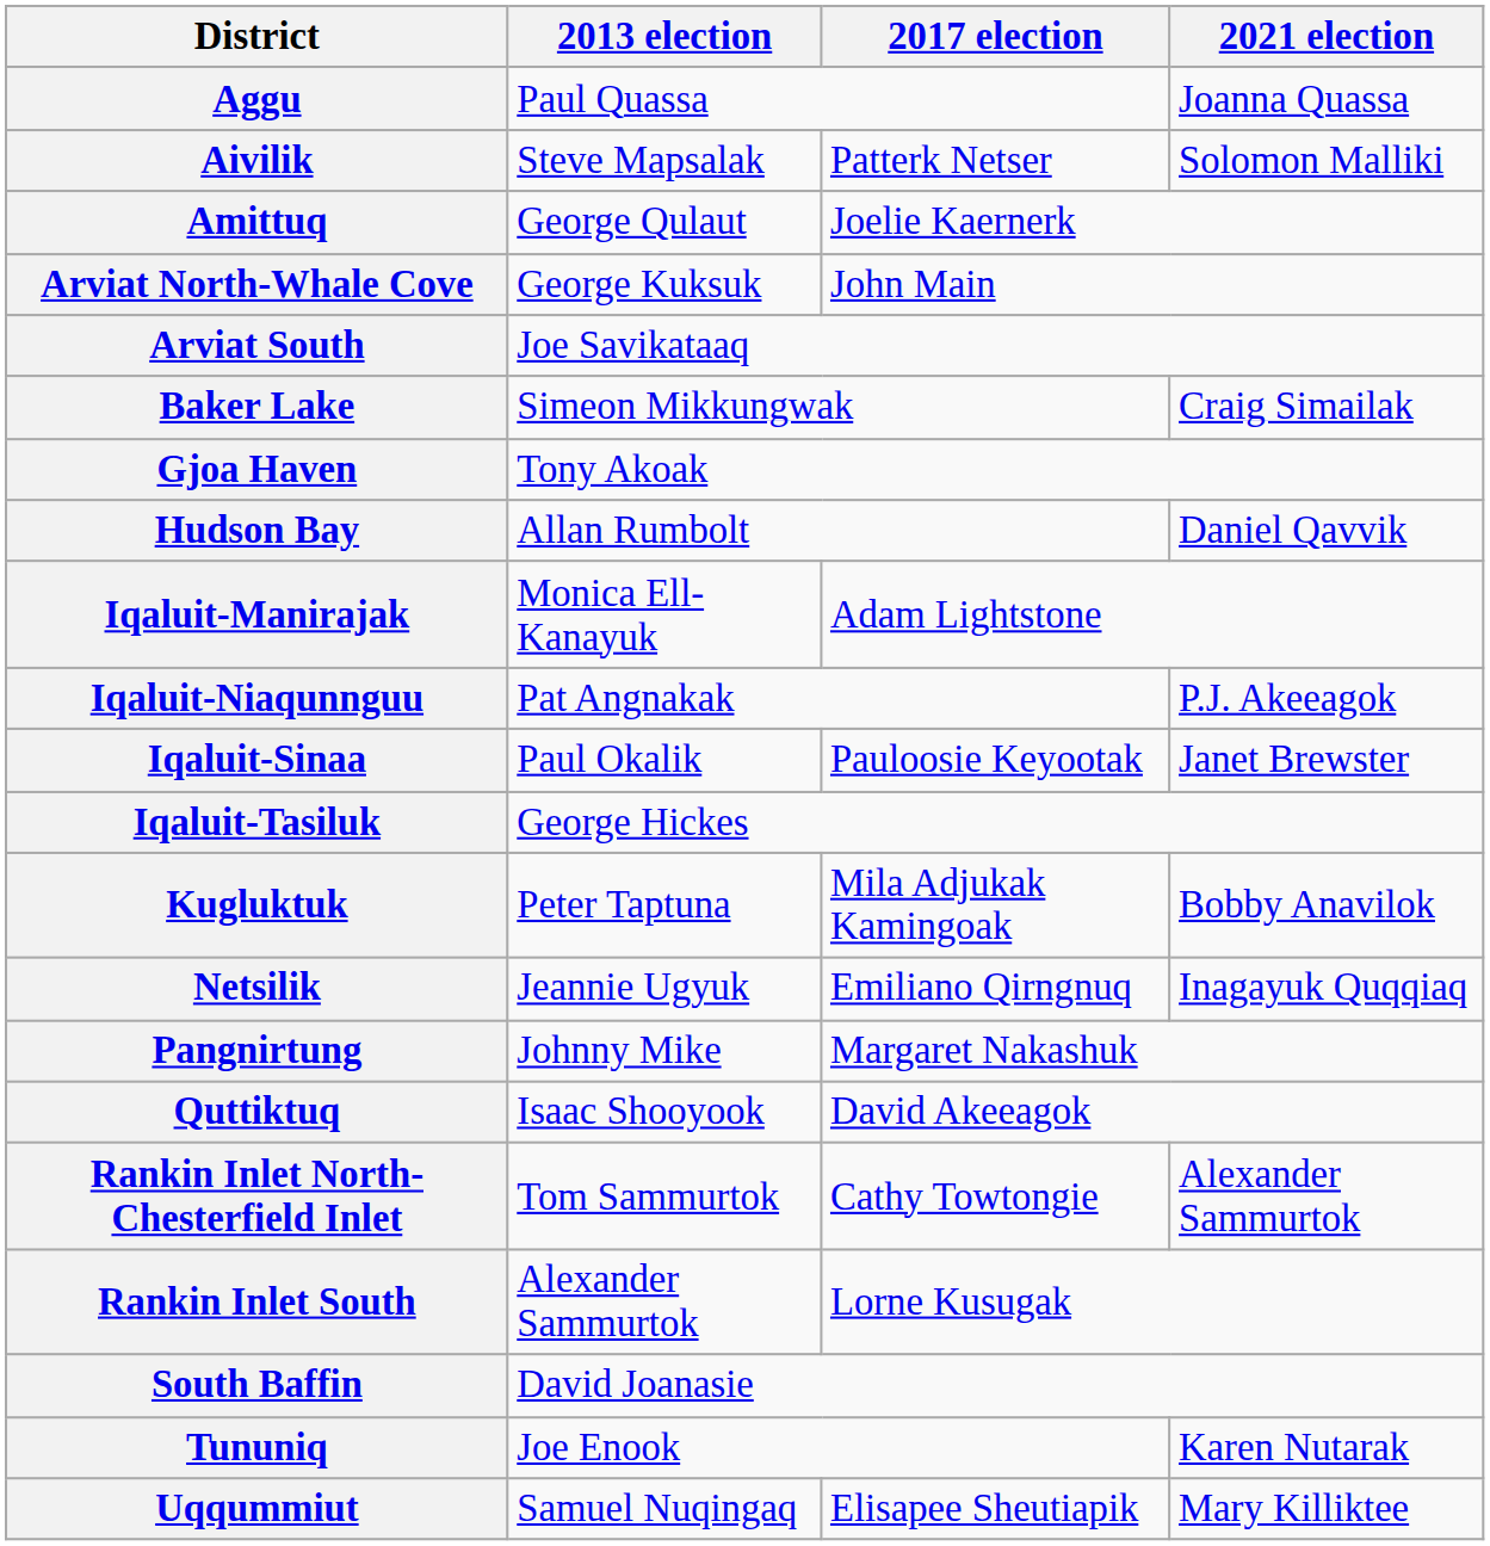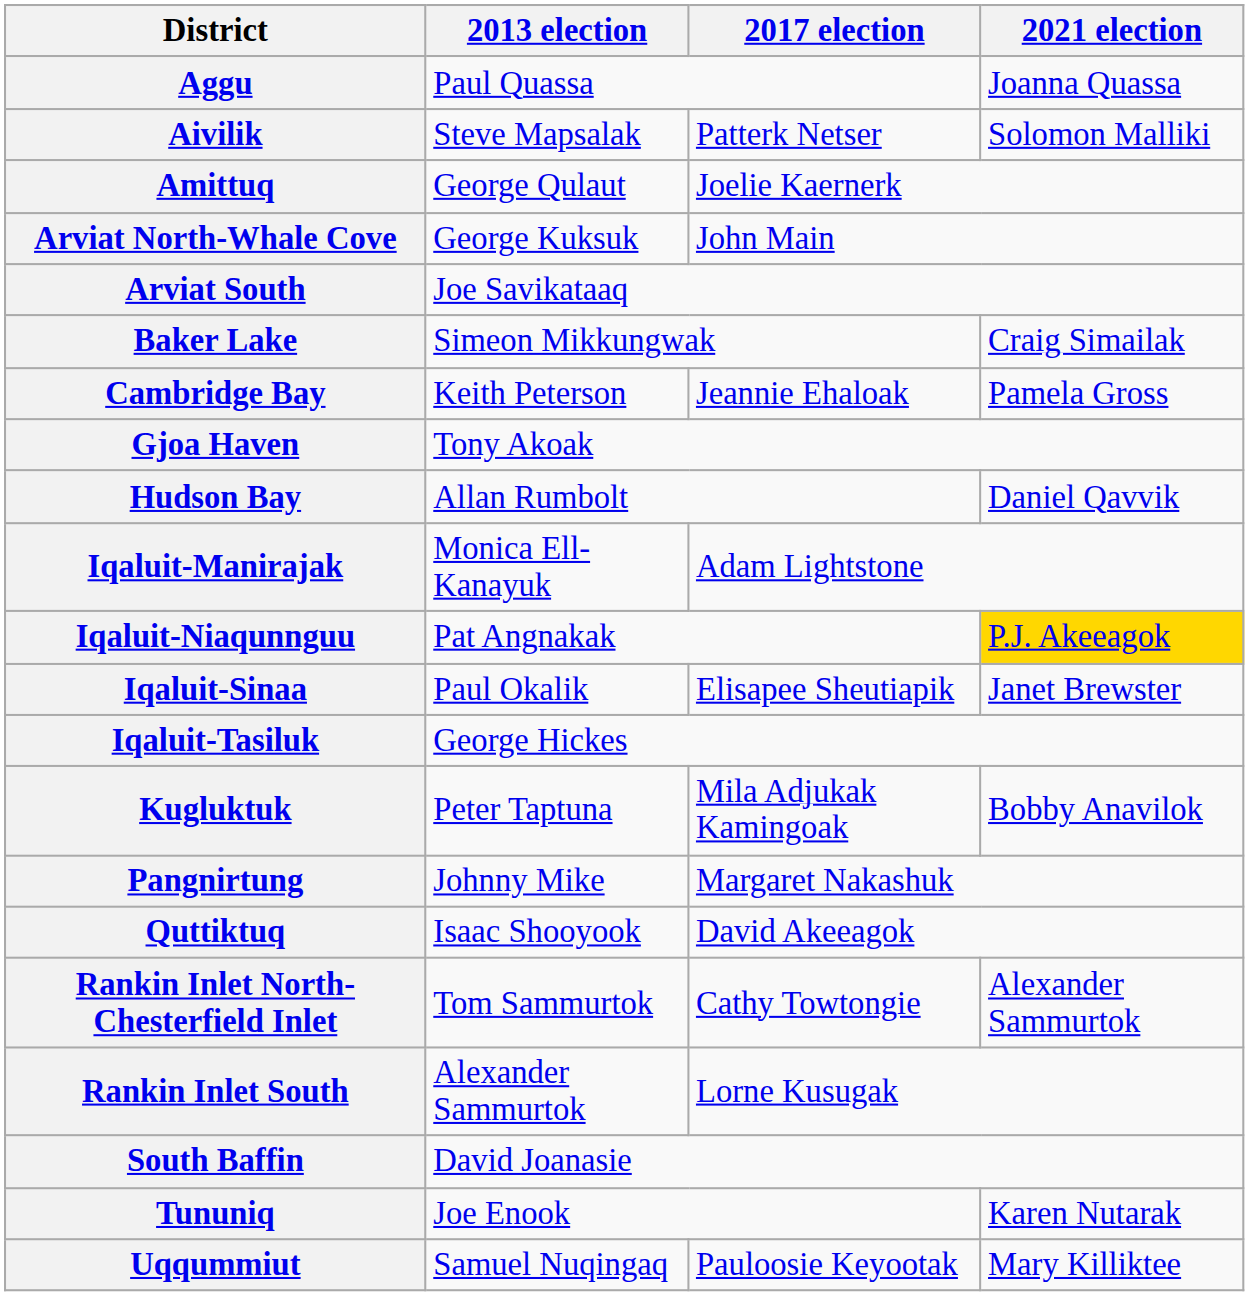+ row: Cambridge Bay | Keith Peterson | Jeannie Ehaloak | Pamela Gross
Iqaluit-Niaqunnguu | 2021 election: no background -> gold background
Iqaluit-Sinaa | 2017 election: Pauloosie Keyootak -> Elisapee Sheutiapik
- row: Netsilik | Jeannie Ugyuk | Emiliano Qirngnuq | Inagayuk Quqqiaq
Uqqummiut | 2017 election: Elisapee Sheutiapik -> Pauloosie Keyootak
